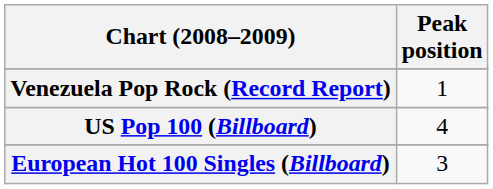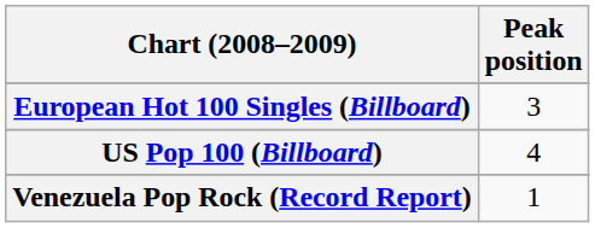rows swapped: European Hot 100 Singles (Billboard) <-> Venezuela Pop Rock (Record Report)
